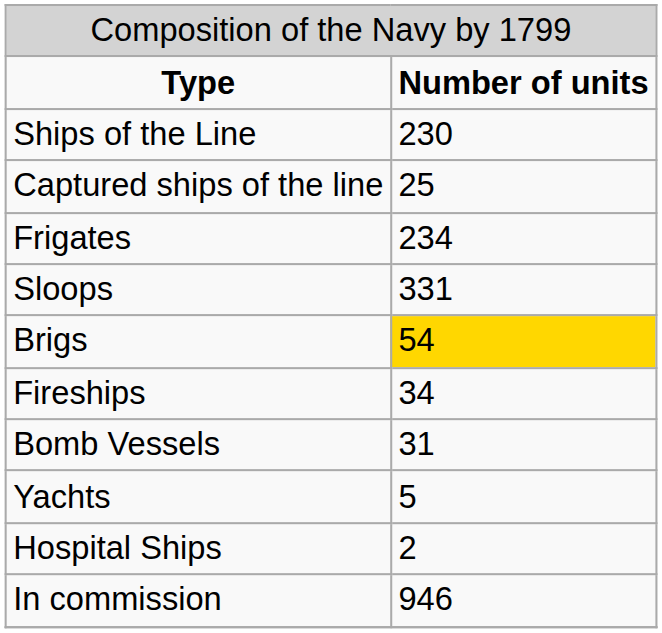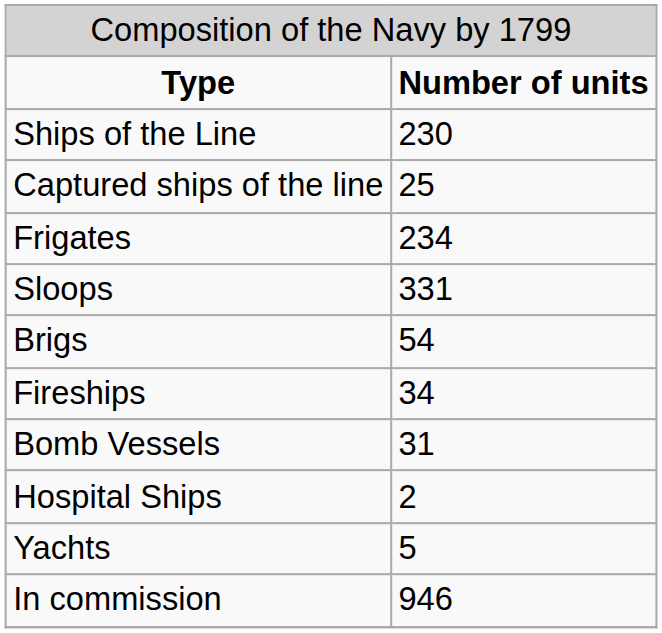Brigs | column 2: gold background -> no background
rows swapped: Hospital Ships <-> Yachts
